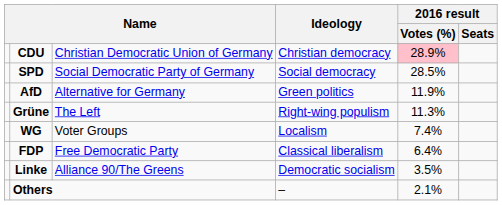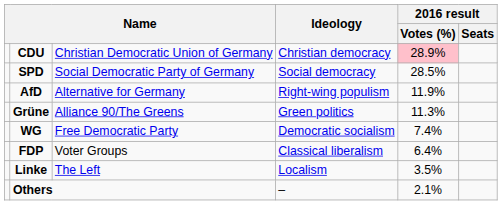AfD | Ideology: Green politics -> Right-wing populism
Grüne | column 3: The Left -> Alliance 90/The Greens
Grüne | Ideology: Right-wing populism -> Green politics
WG | column 3: Voter Groups -> Free Democratic Party
WG | Ideology: Localism -> Democratic socialism
FDP | column 3: Free Democratic Party -> Voter Groups
Linke | column 3: Alliance 90/The Greens -> The Left
Linke | Ideology: Democratic socialism -> Localism
